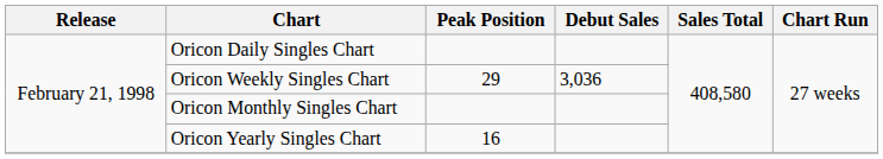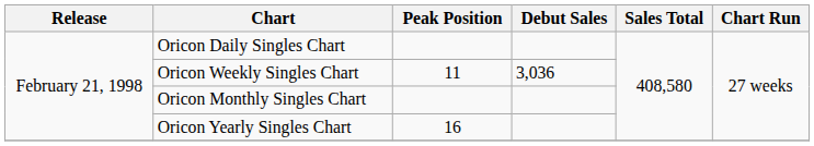Oricon Weekly Singles Chart | Peak Position: 29 -> 11
